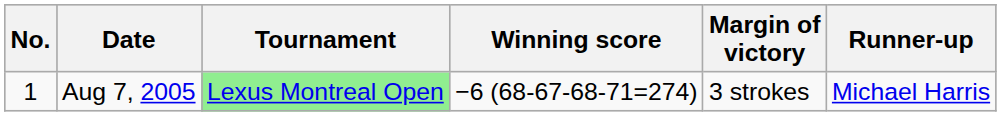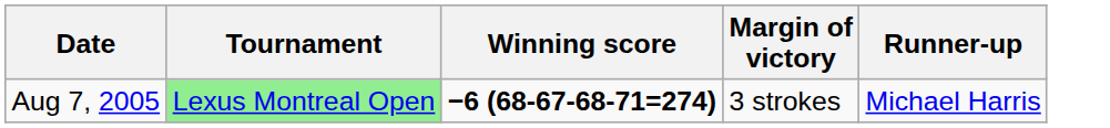- column: No. | 1
Aug 7, 2005 | Winning score: normal -> bold
